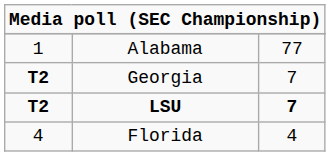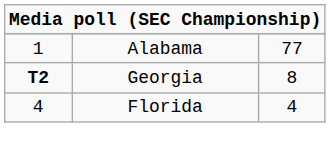Georgia | column 3: 7 -> 8
- row: T2 | LSU | 7
